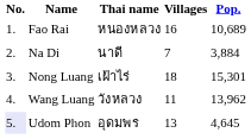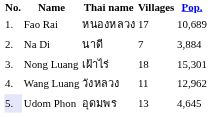Fao Rai | Villages: 16 -> 17
Wang Luang | Pop.: 13,962 -> 12,962
